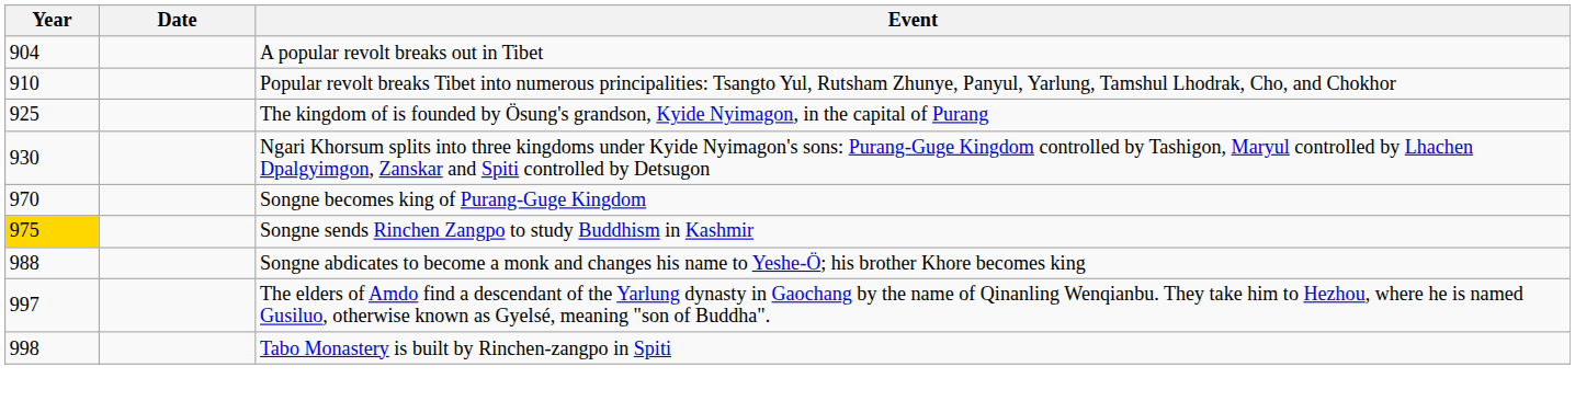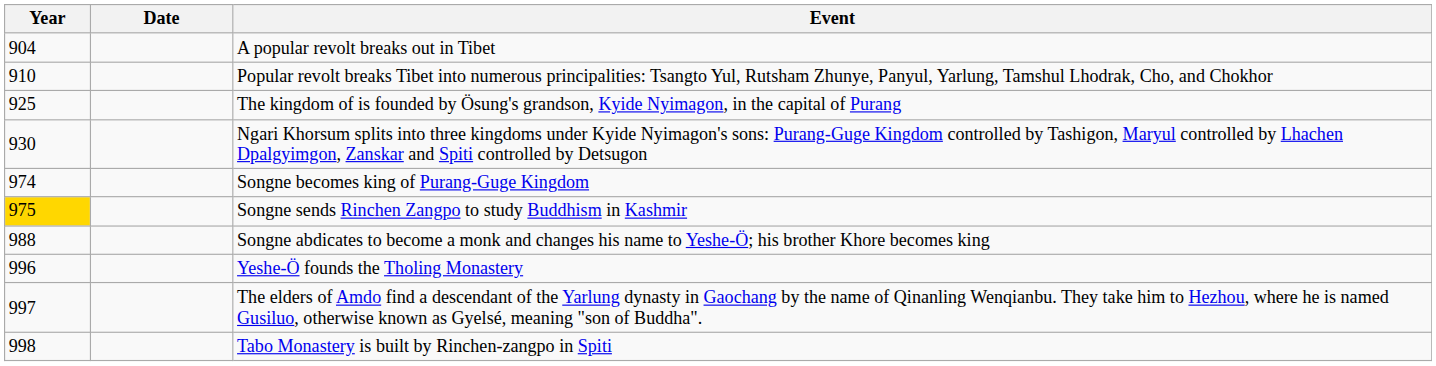Songne becomes king of Purang-Guge Kingdom | Year: 970 -> 974
+ row: 996 | Yeshe-Ö founds the Tholing Monastery
